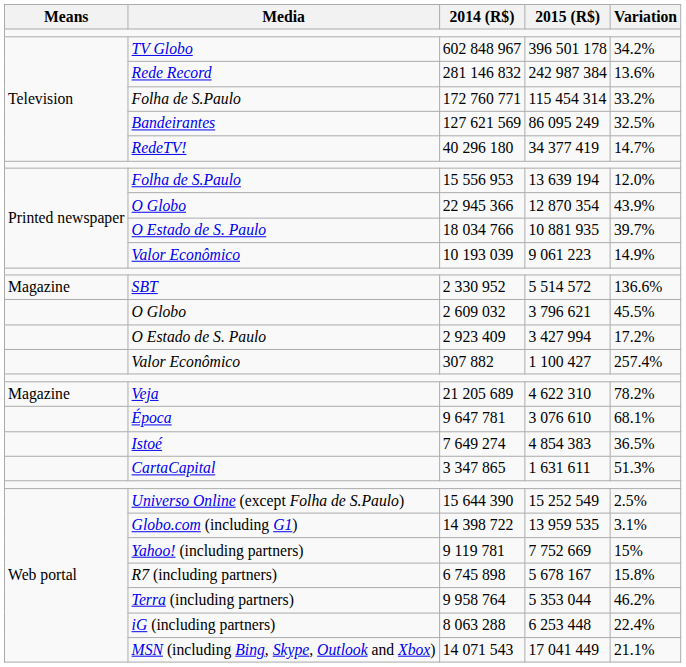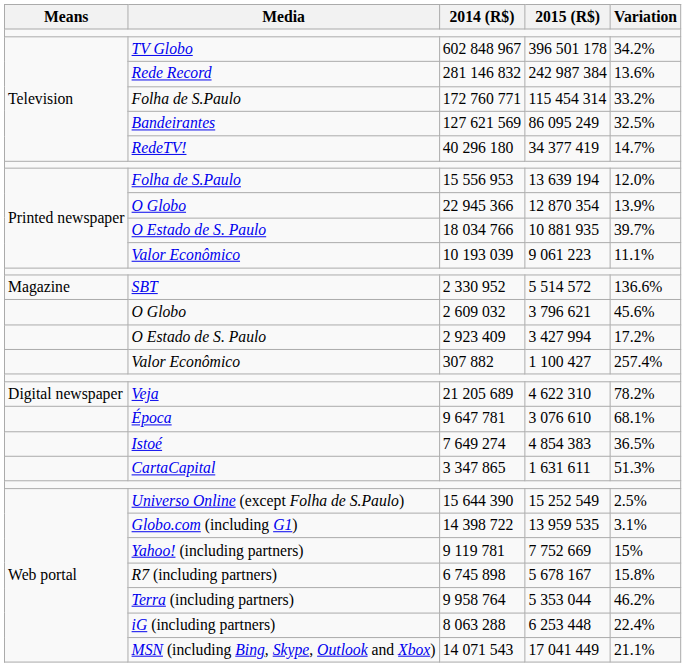22 945 366 | Variation: 43.9% -> 13.9%
10 193 039 | Variation: 14.9% -> 11.1%
2 609 032 | Variation: 45.5% -> 45.6%
21 205 689 | Means: Magazine -> Digital newspaper
